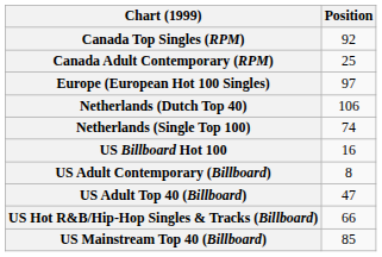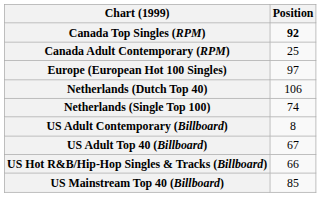Canada Top Singles (RPM) | Position: normal -> bold
- row: US Billboard Hot 100 | 16
US Adult Top 40 (Billboard) | Position: 47 -> 67
